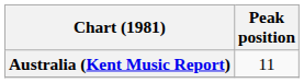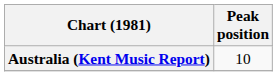Australia (Kent Music Report) | Peak position: 11 -> 10
